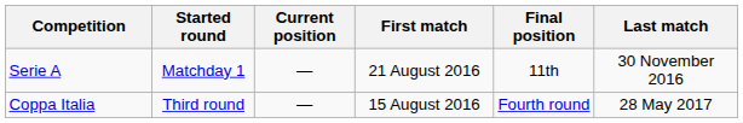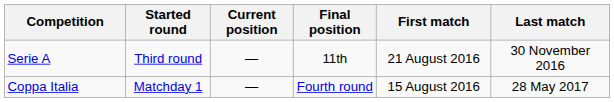columns swapped: Final position <-> First match
Serie A | Started round: Matchday 1 -> Third round
Coppa Italia | Started round: Third round -> Matchday 1
